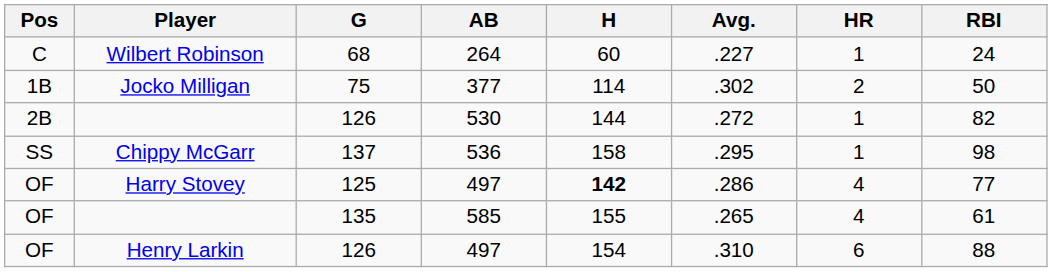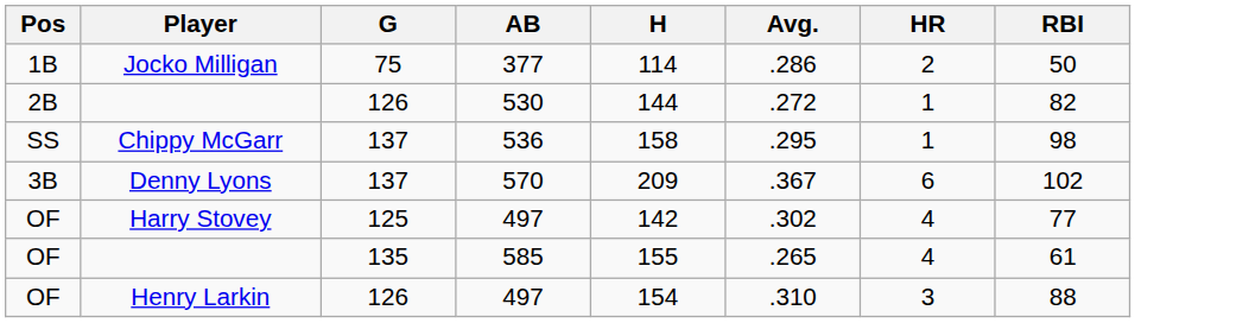- row: C | Wilbert Robinson | 68 | 264 | 60 | .227 | 1 | 24
Jocko Milligan | Avg.: .302 -> .286
+ row: 3B | Denny Lyons | 137 | 570 | 209 | .367 | 6 | 102
Harry Stovey | H: bold -> normal
Harry Stovey | Avg.: .286 -> .302
Henry Larkin | HR: 6 -> 3
